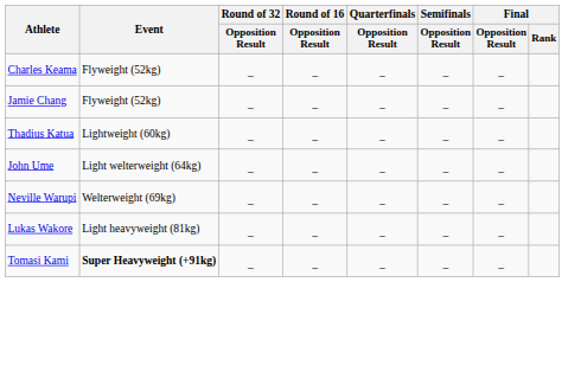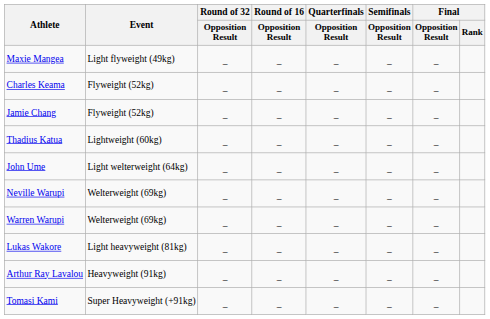+ row: Maxie Mangea | Light flyweight (49kg) | – | – | – | – | –
+ row: Warren Warupi | Welterweight (69kg) | – | – | – | – | –
+ row: Arthur Ray Lavalou | Heavyweight (91kg) | – | – | – | – | –
Tomasi Kami | Event: bold -> normal
